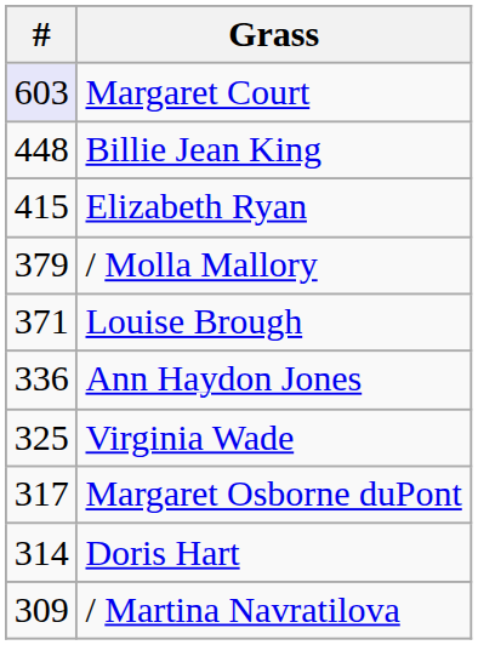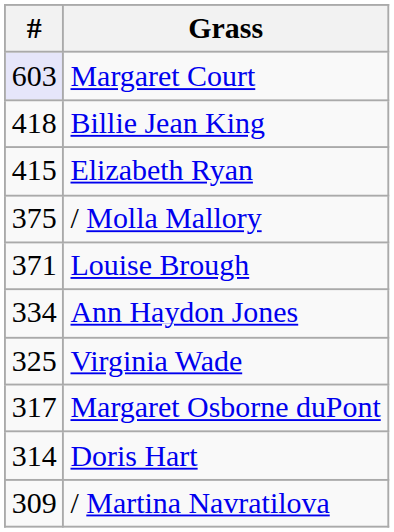Billie Jean King | #: 448 -> 418
/ Molla Mallory | #: 379 -> 375
Ann Haydon Jones | #: 336 -> 334
